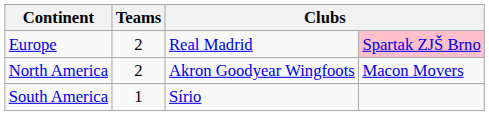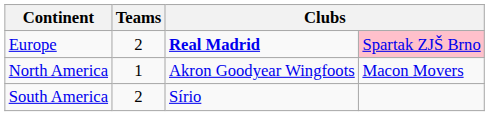Europe | column 3: normal -> bold
North America | Teams: 2 -> 1
South America | Teams: 1 -> 2
